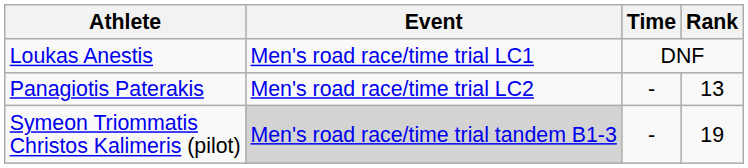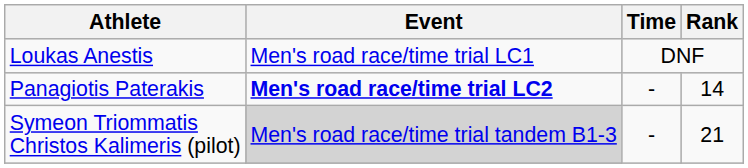Panagiotis Paterakis | Event: normal -> bold
Panagiotis Paterakis | Rank: 13 -> 14
Symeon Triommatis Christos Kalimeris (pilot) | Rank: 19 -> 21
